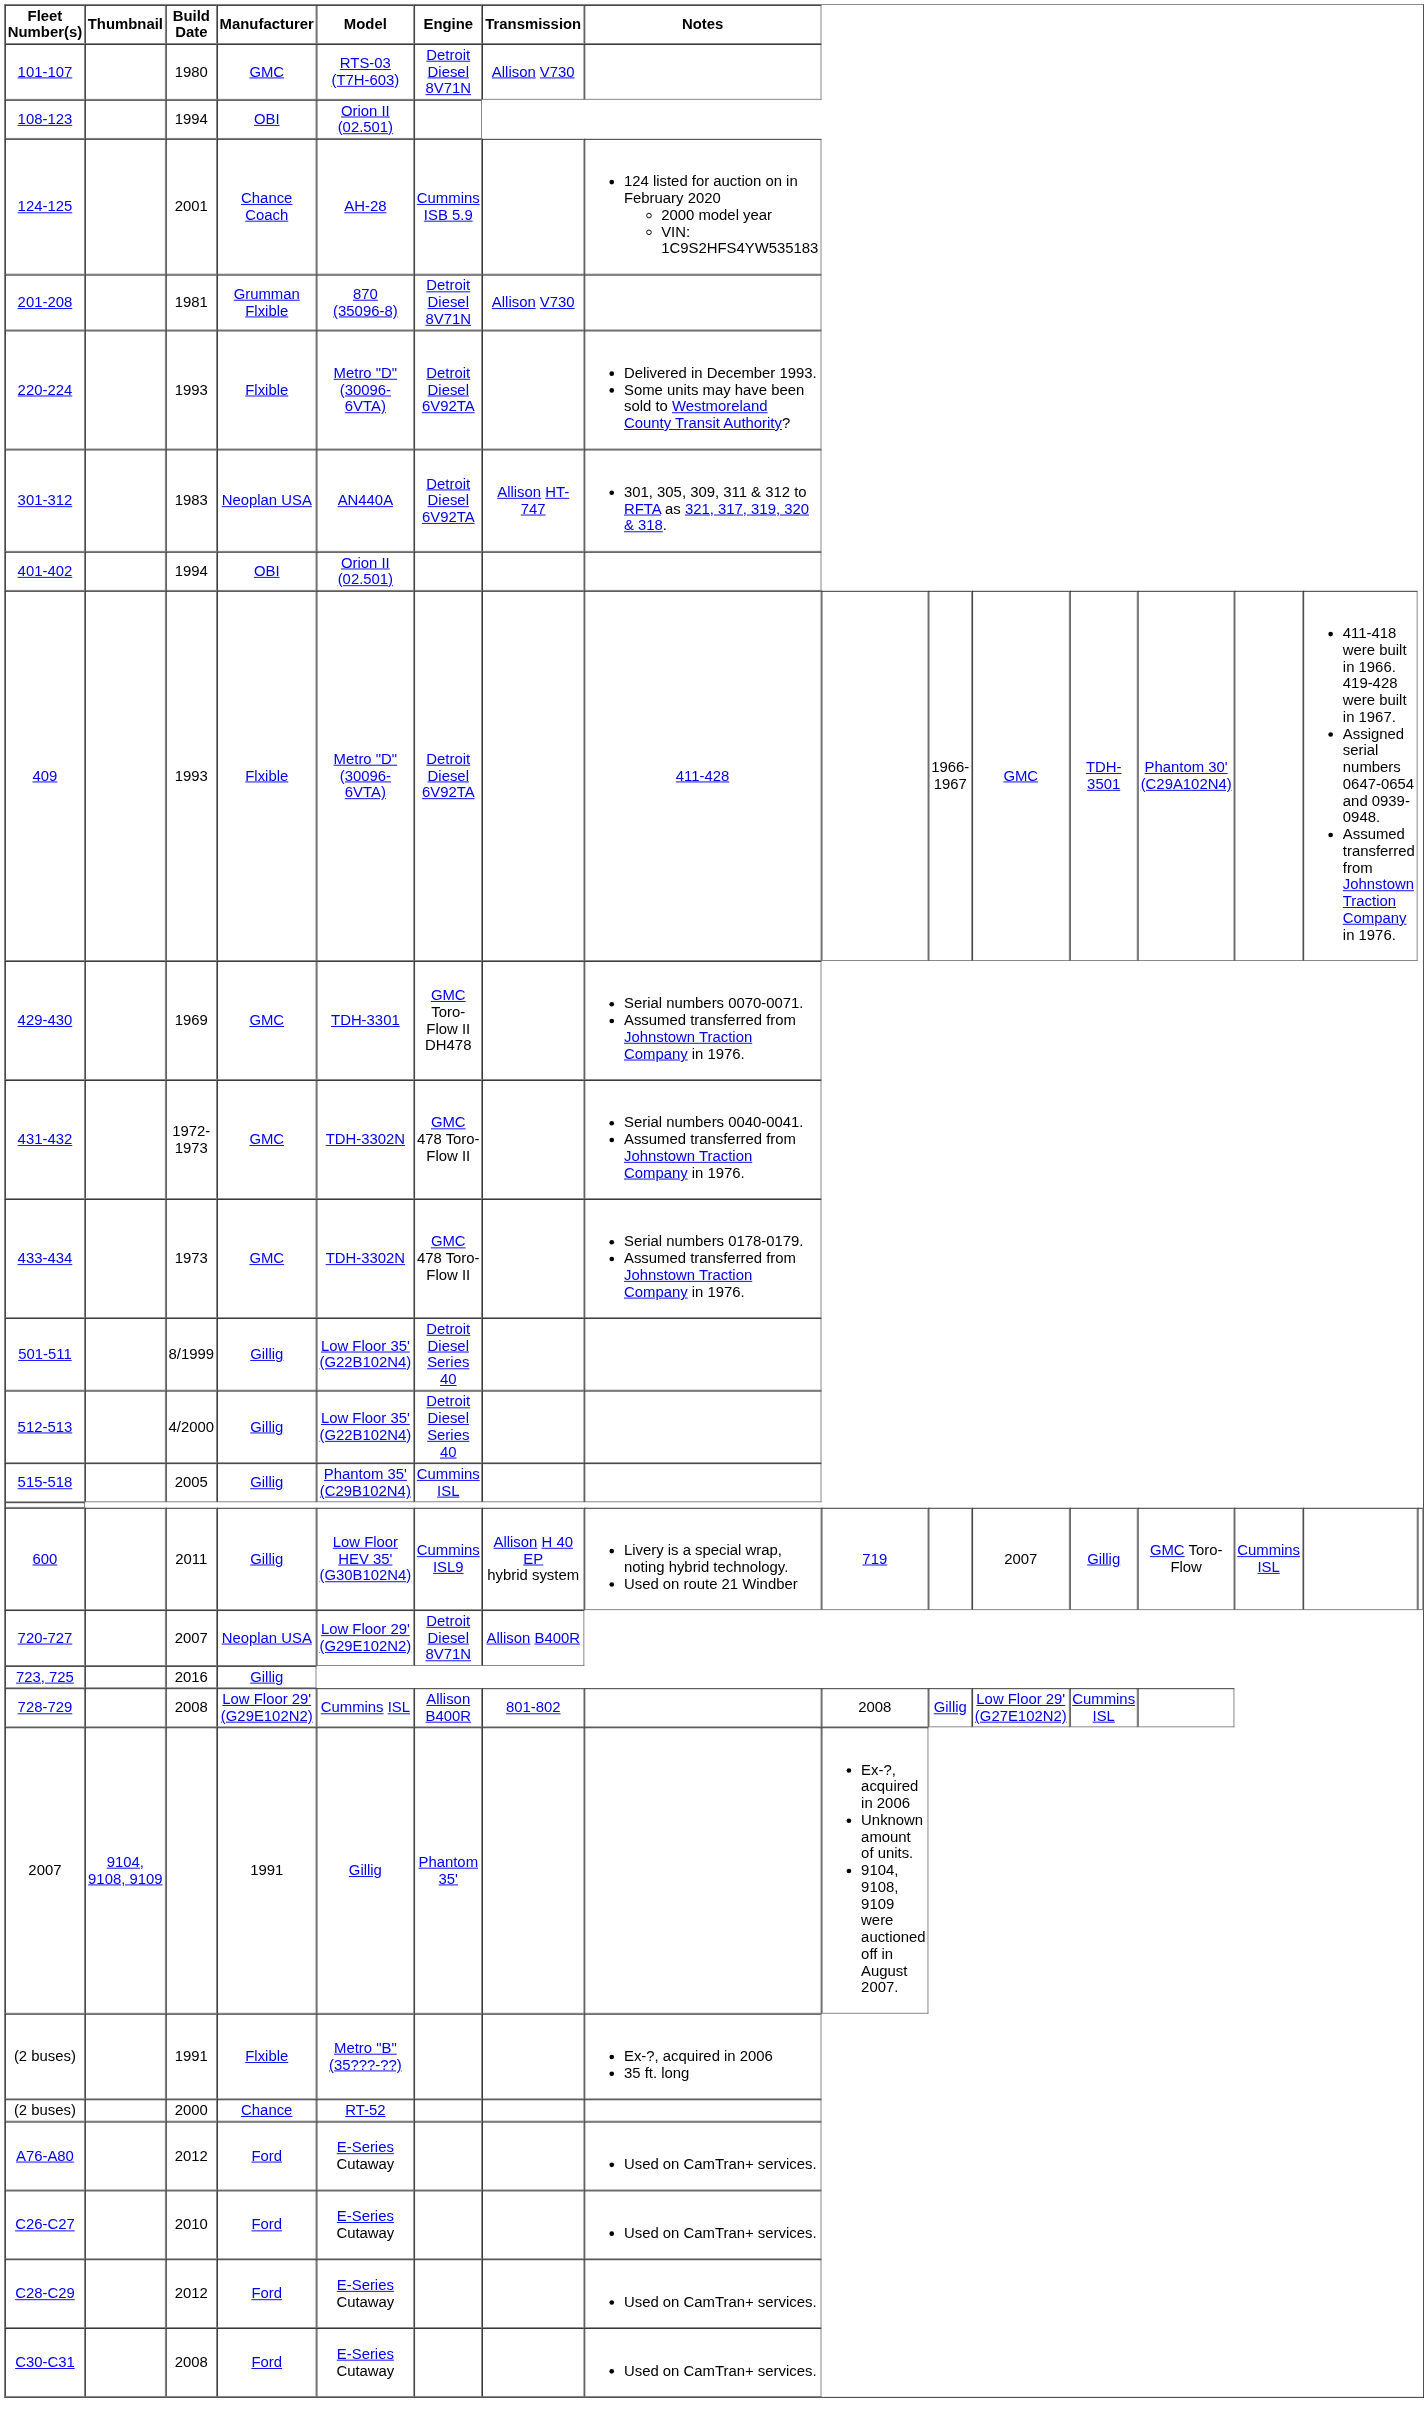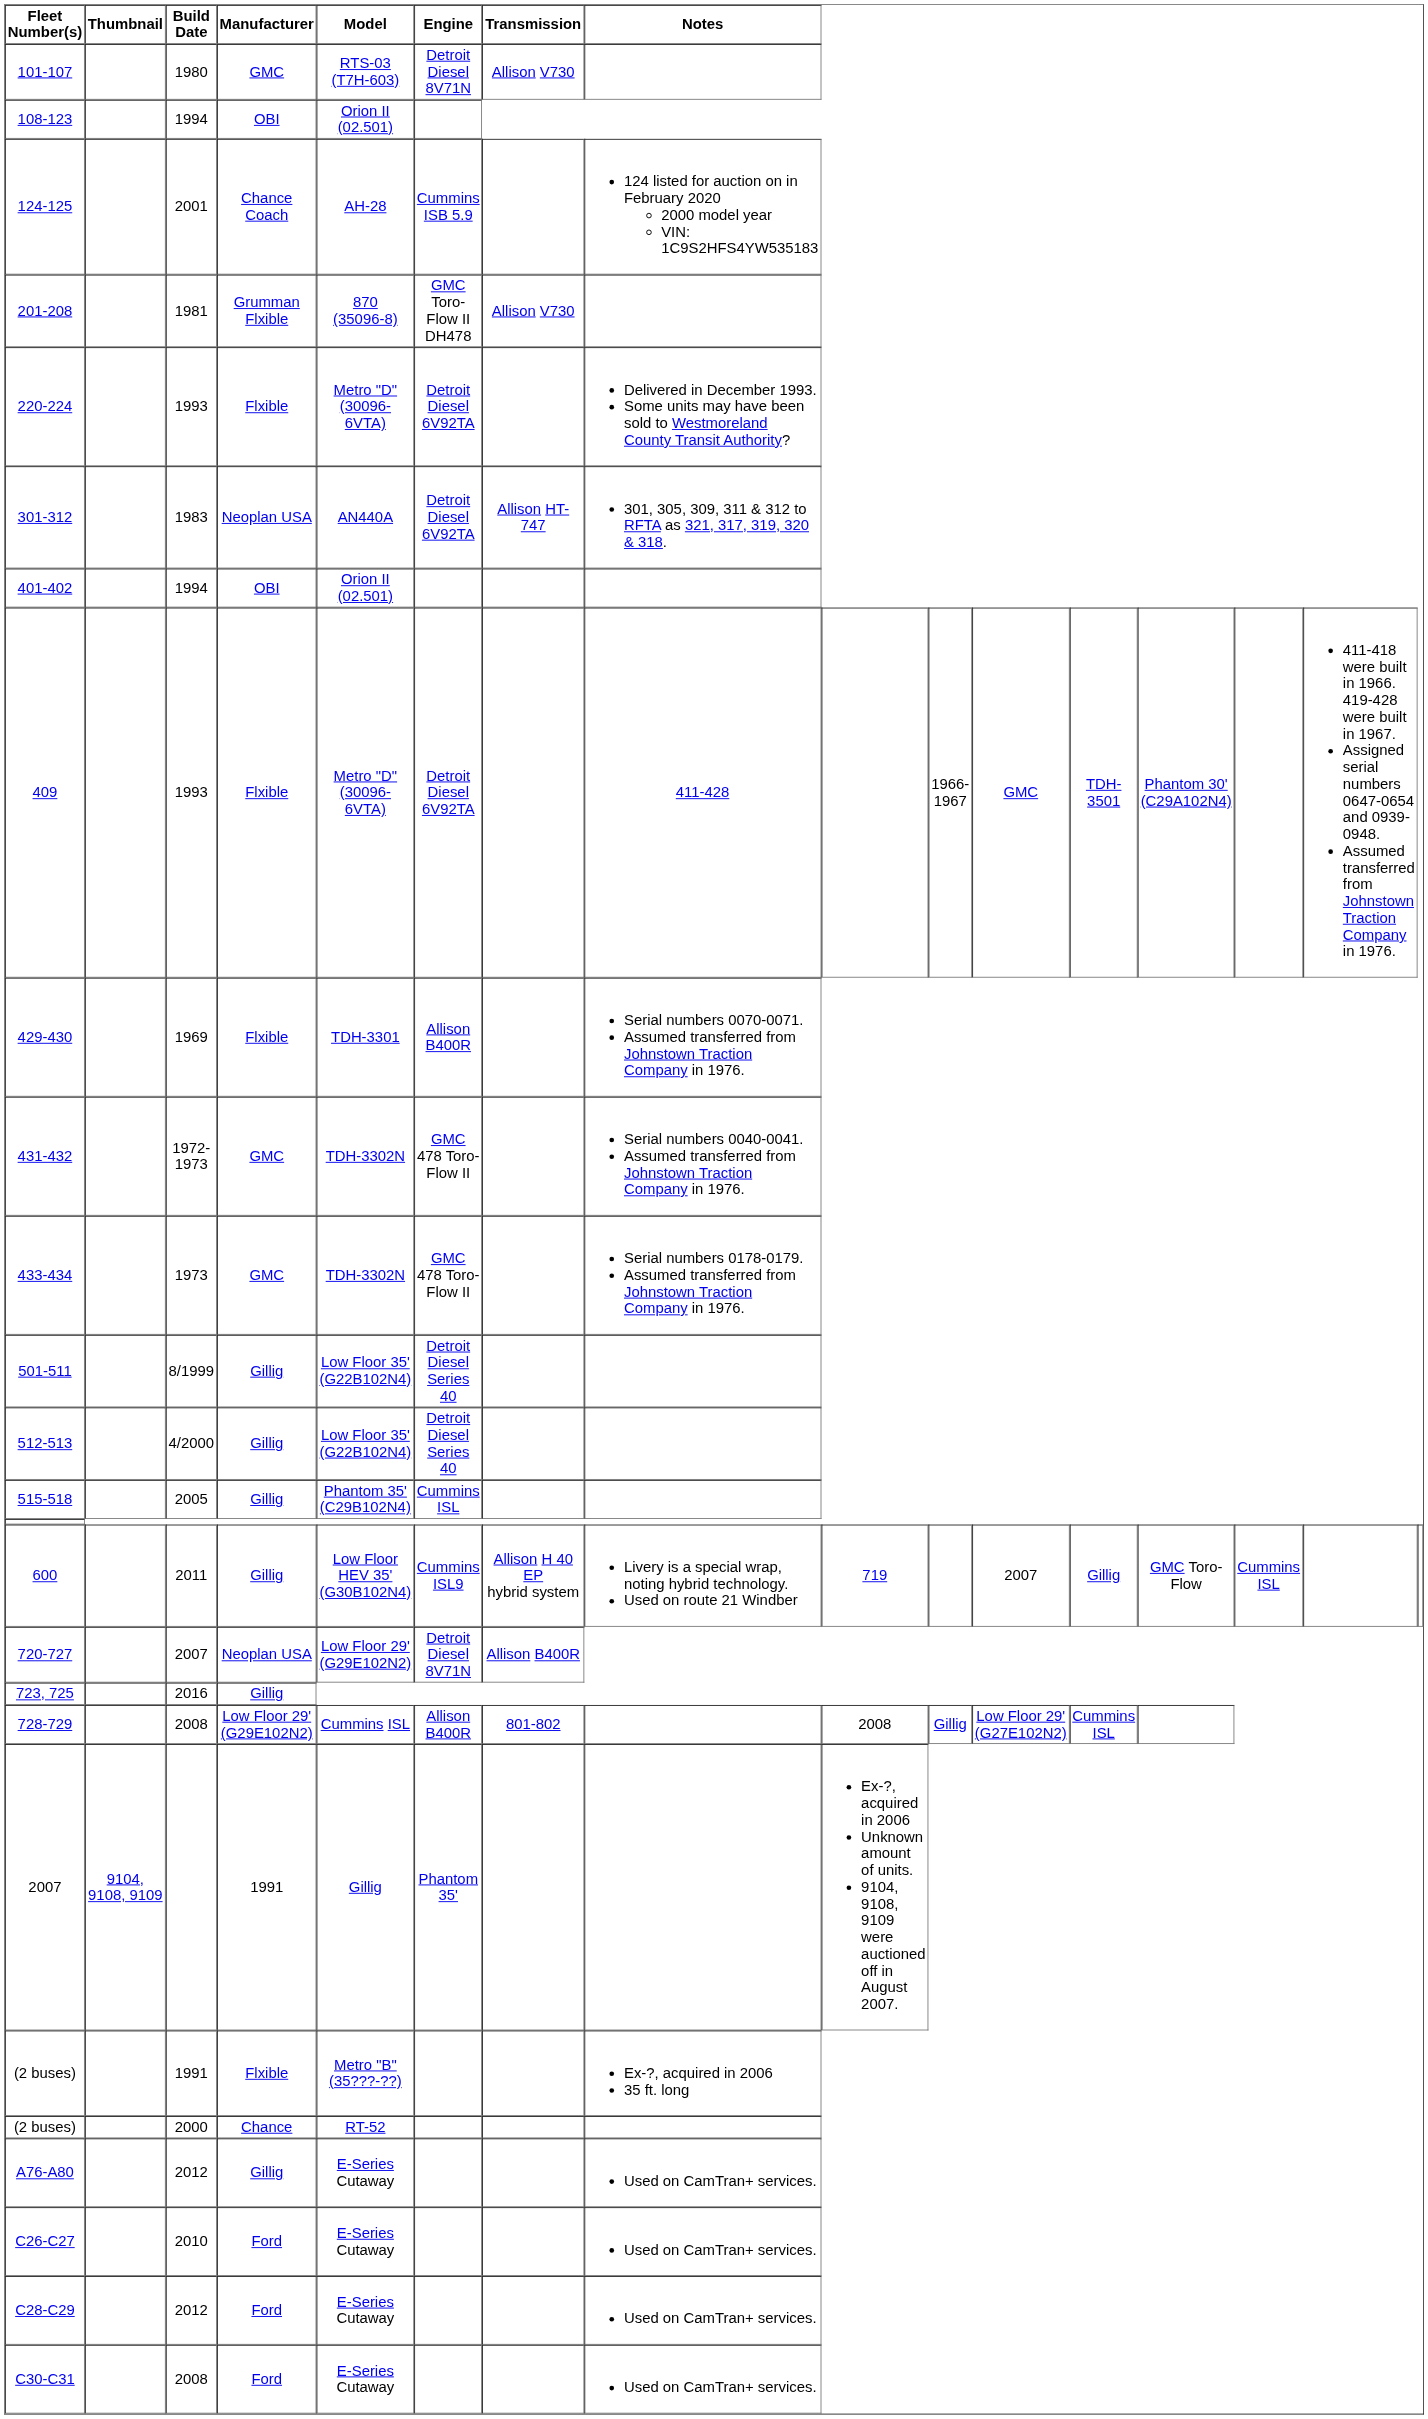201-208 | Engine: Detroit Diesel 8V71N -> GMC Toro-Flow II DH478
429-430 | Manufacturer: GMC -> Flxible
429-430 | Engine: GMC Toro-Flow II DH478 -> Allison B400R
A76-A80 | Manufacturer: Ford -> Gillig
